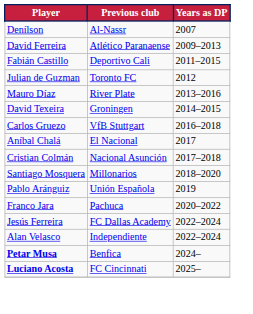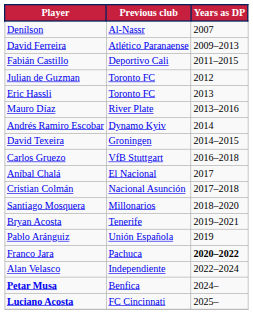+ row: Eric Hassli | Toronto FC | 2013
+ row: Andrés Ramiro Escobar | Dynamo Kyiv | 2014
+ row: Bryan Acosta | Tenerife | 2019–2021
Franco Jara | Years as DP: normal -> bold
- row: Jesús Ferreira | FC Dallas Academy | 2022–2024
